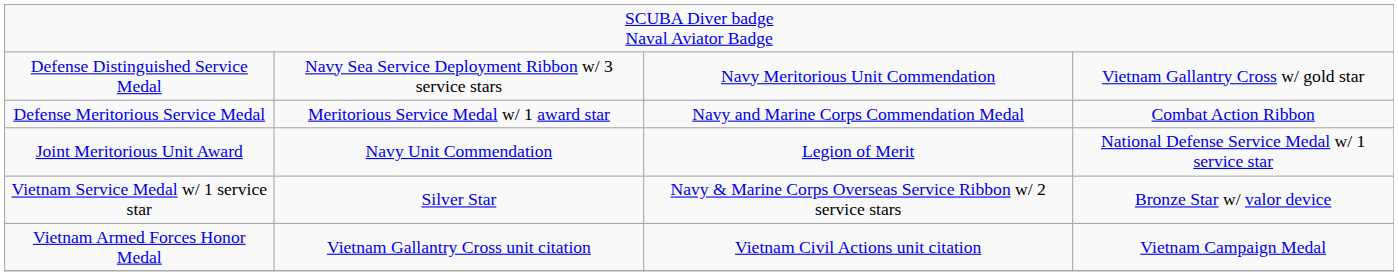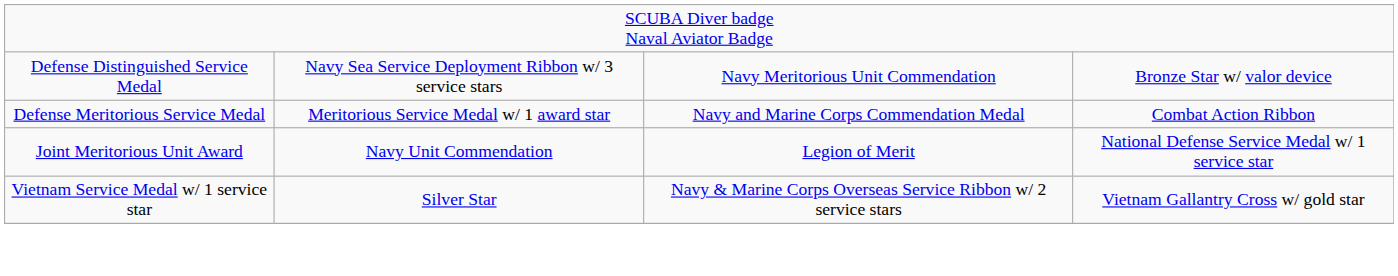Defense Distinguished Service Medal | column 4: Vietnam Gallantry Cross w/ gold star -> Bronze Star w/ valor device
Vietnam Service Medal w/ 1 service star | column 4: Bronze Star w/ valor device -> Vietnam Gallantry Cross w/ gold star
- row: Vietnam Armed Forces Honor Medal | Vietnam Gallantry Cross unit citation | Vietnam Civil Actions unit citation | Vietnam Campaign Medal
